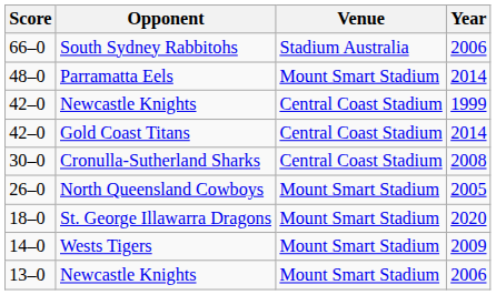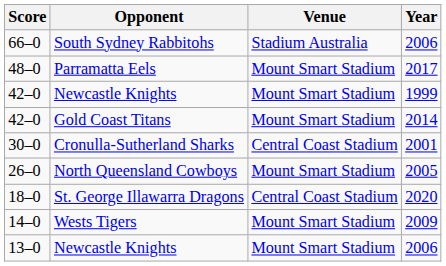48–0 | Year: 2014 -> 2017
42–0 / Newcastle Knights | Venue: Central Coast Stadium -> Mount Smart Stadium
42–0 / Gold Coast Titans | Venue: Central Coast Stadium -> Mount Smart Stadium
30–0 | Year: 2008 -> 2001
18–0 | Venue: Mount Smart Stadium -> Central Coast Stadium
